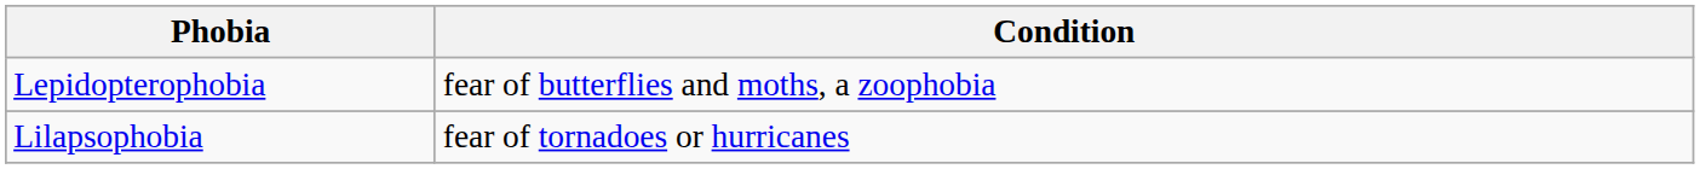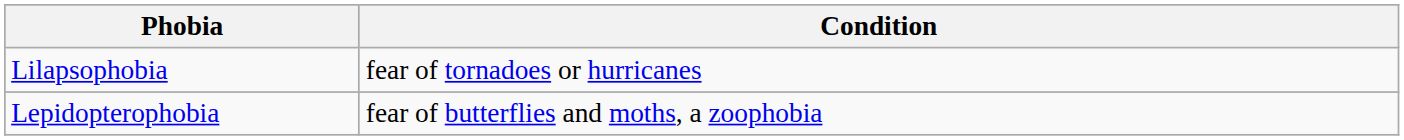rows swapped: Lilapsophobia <-> Lepidopterophobia
